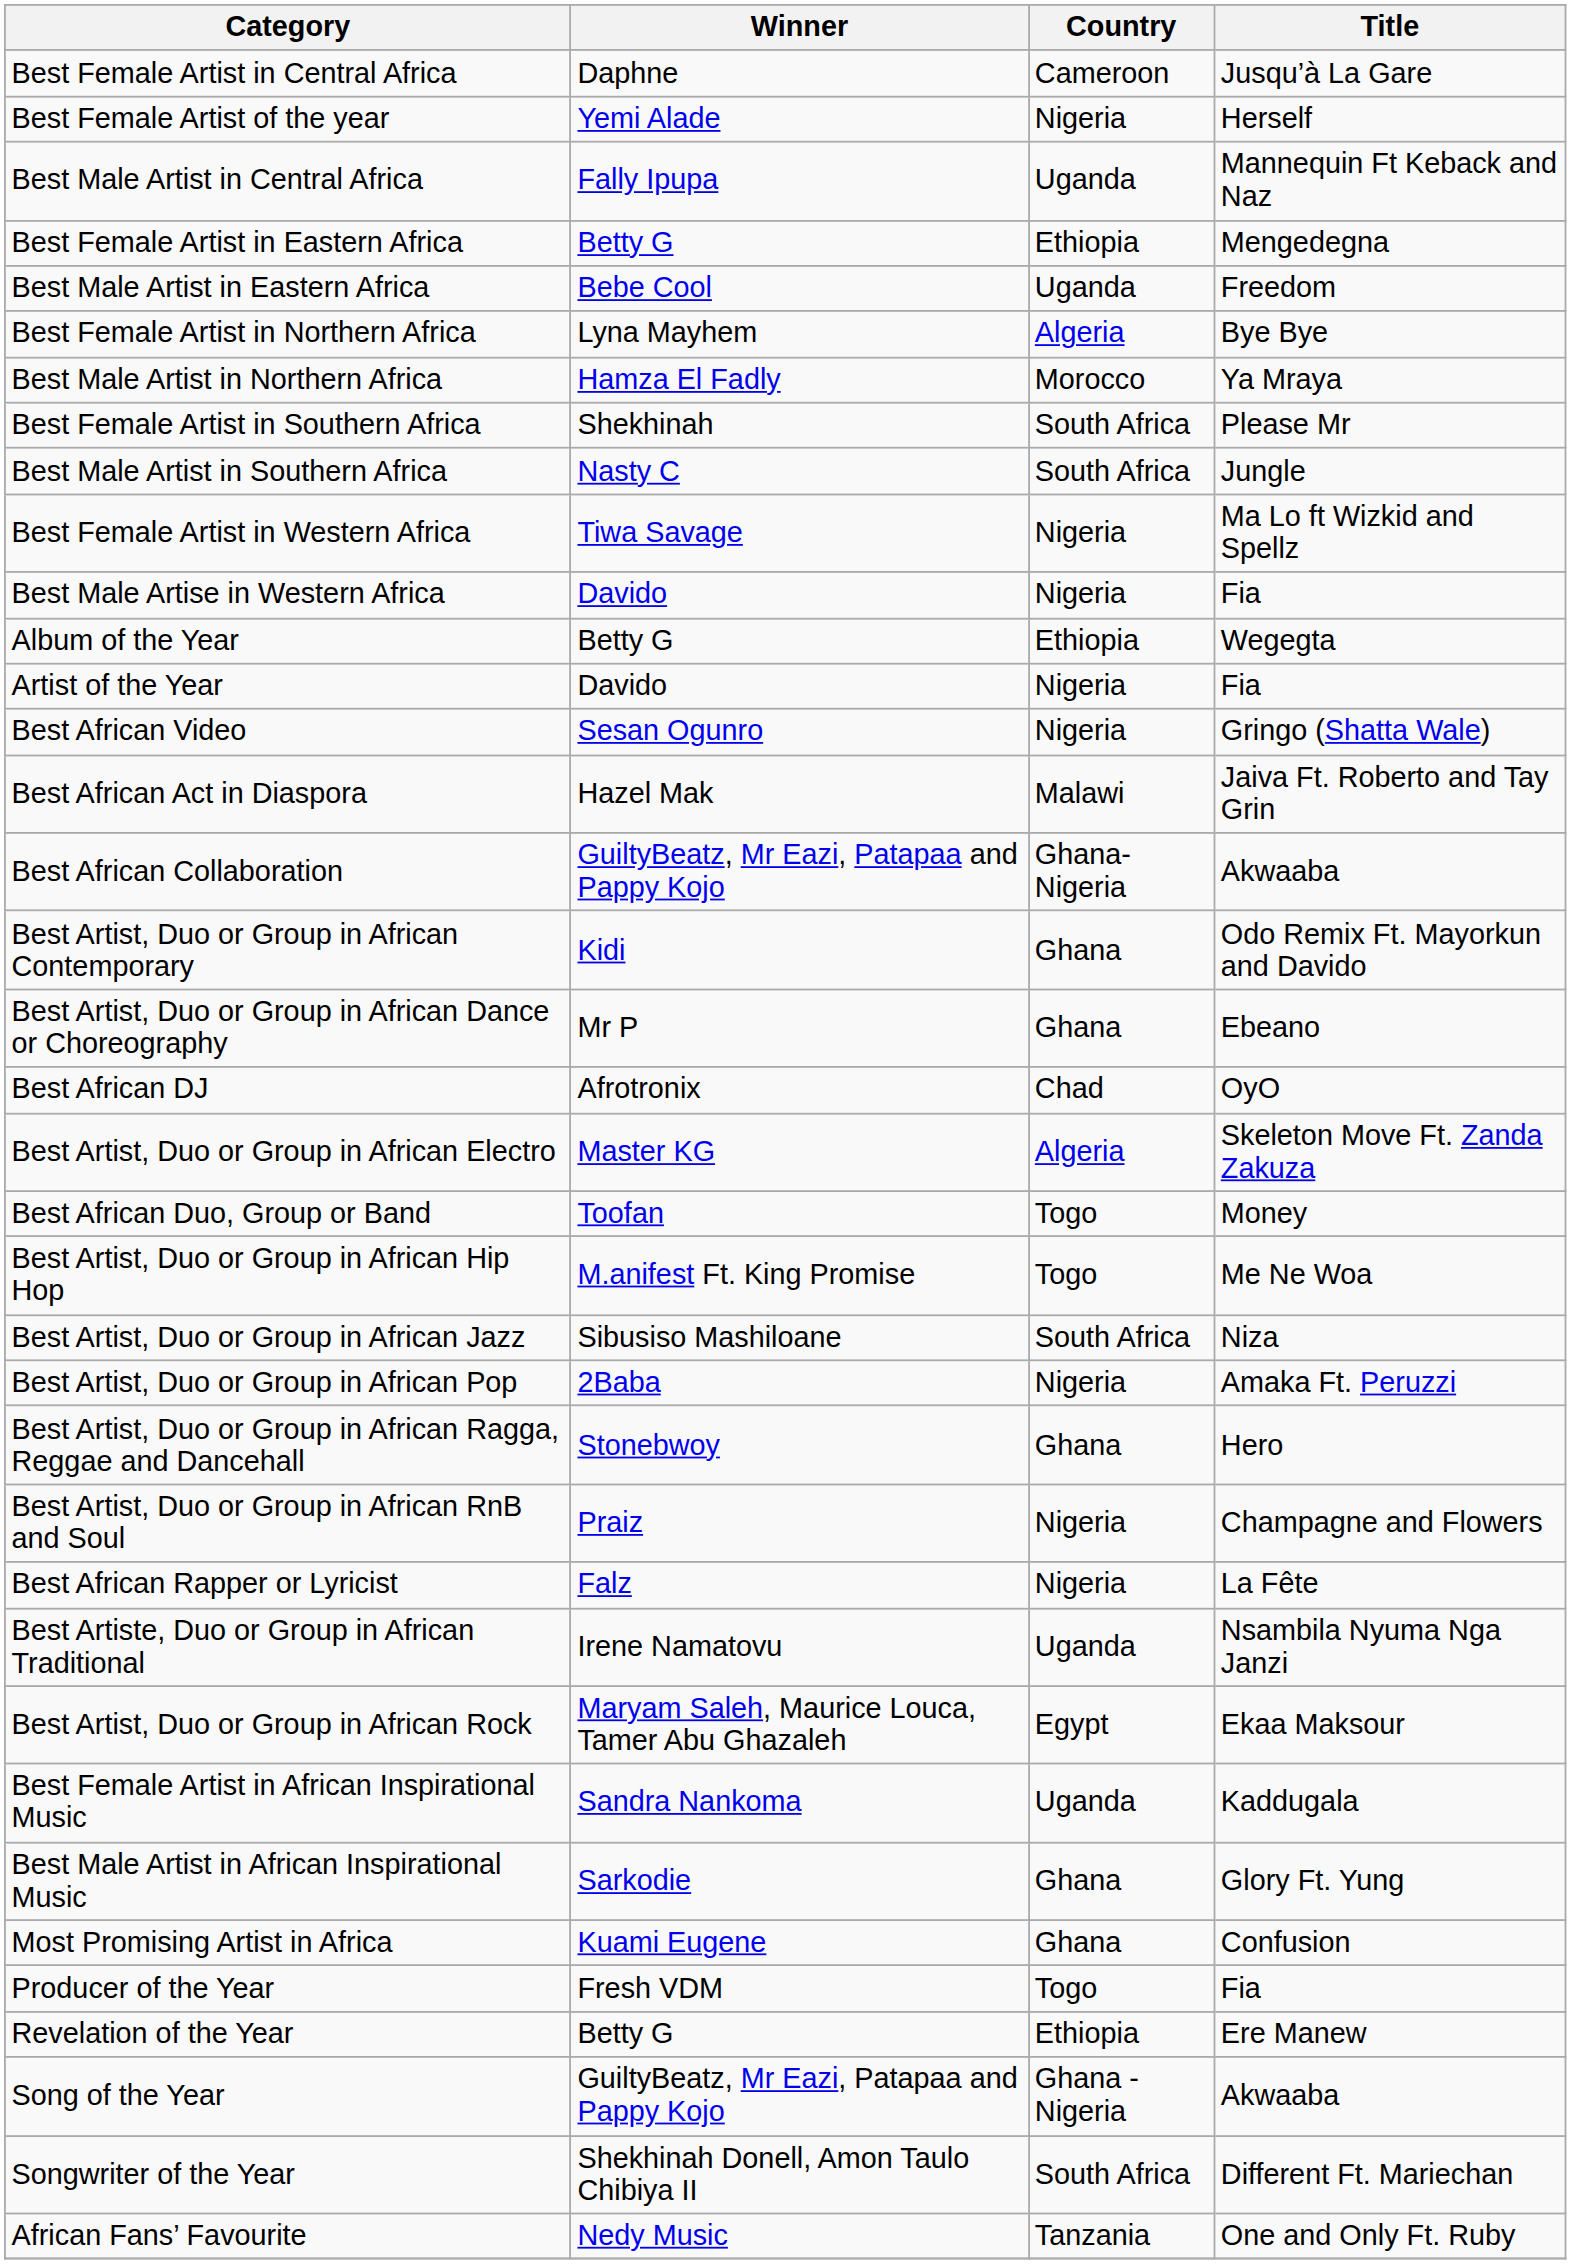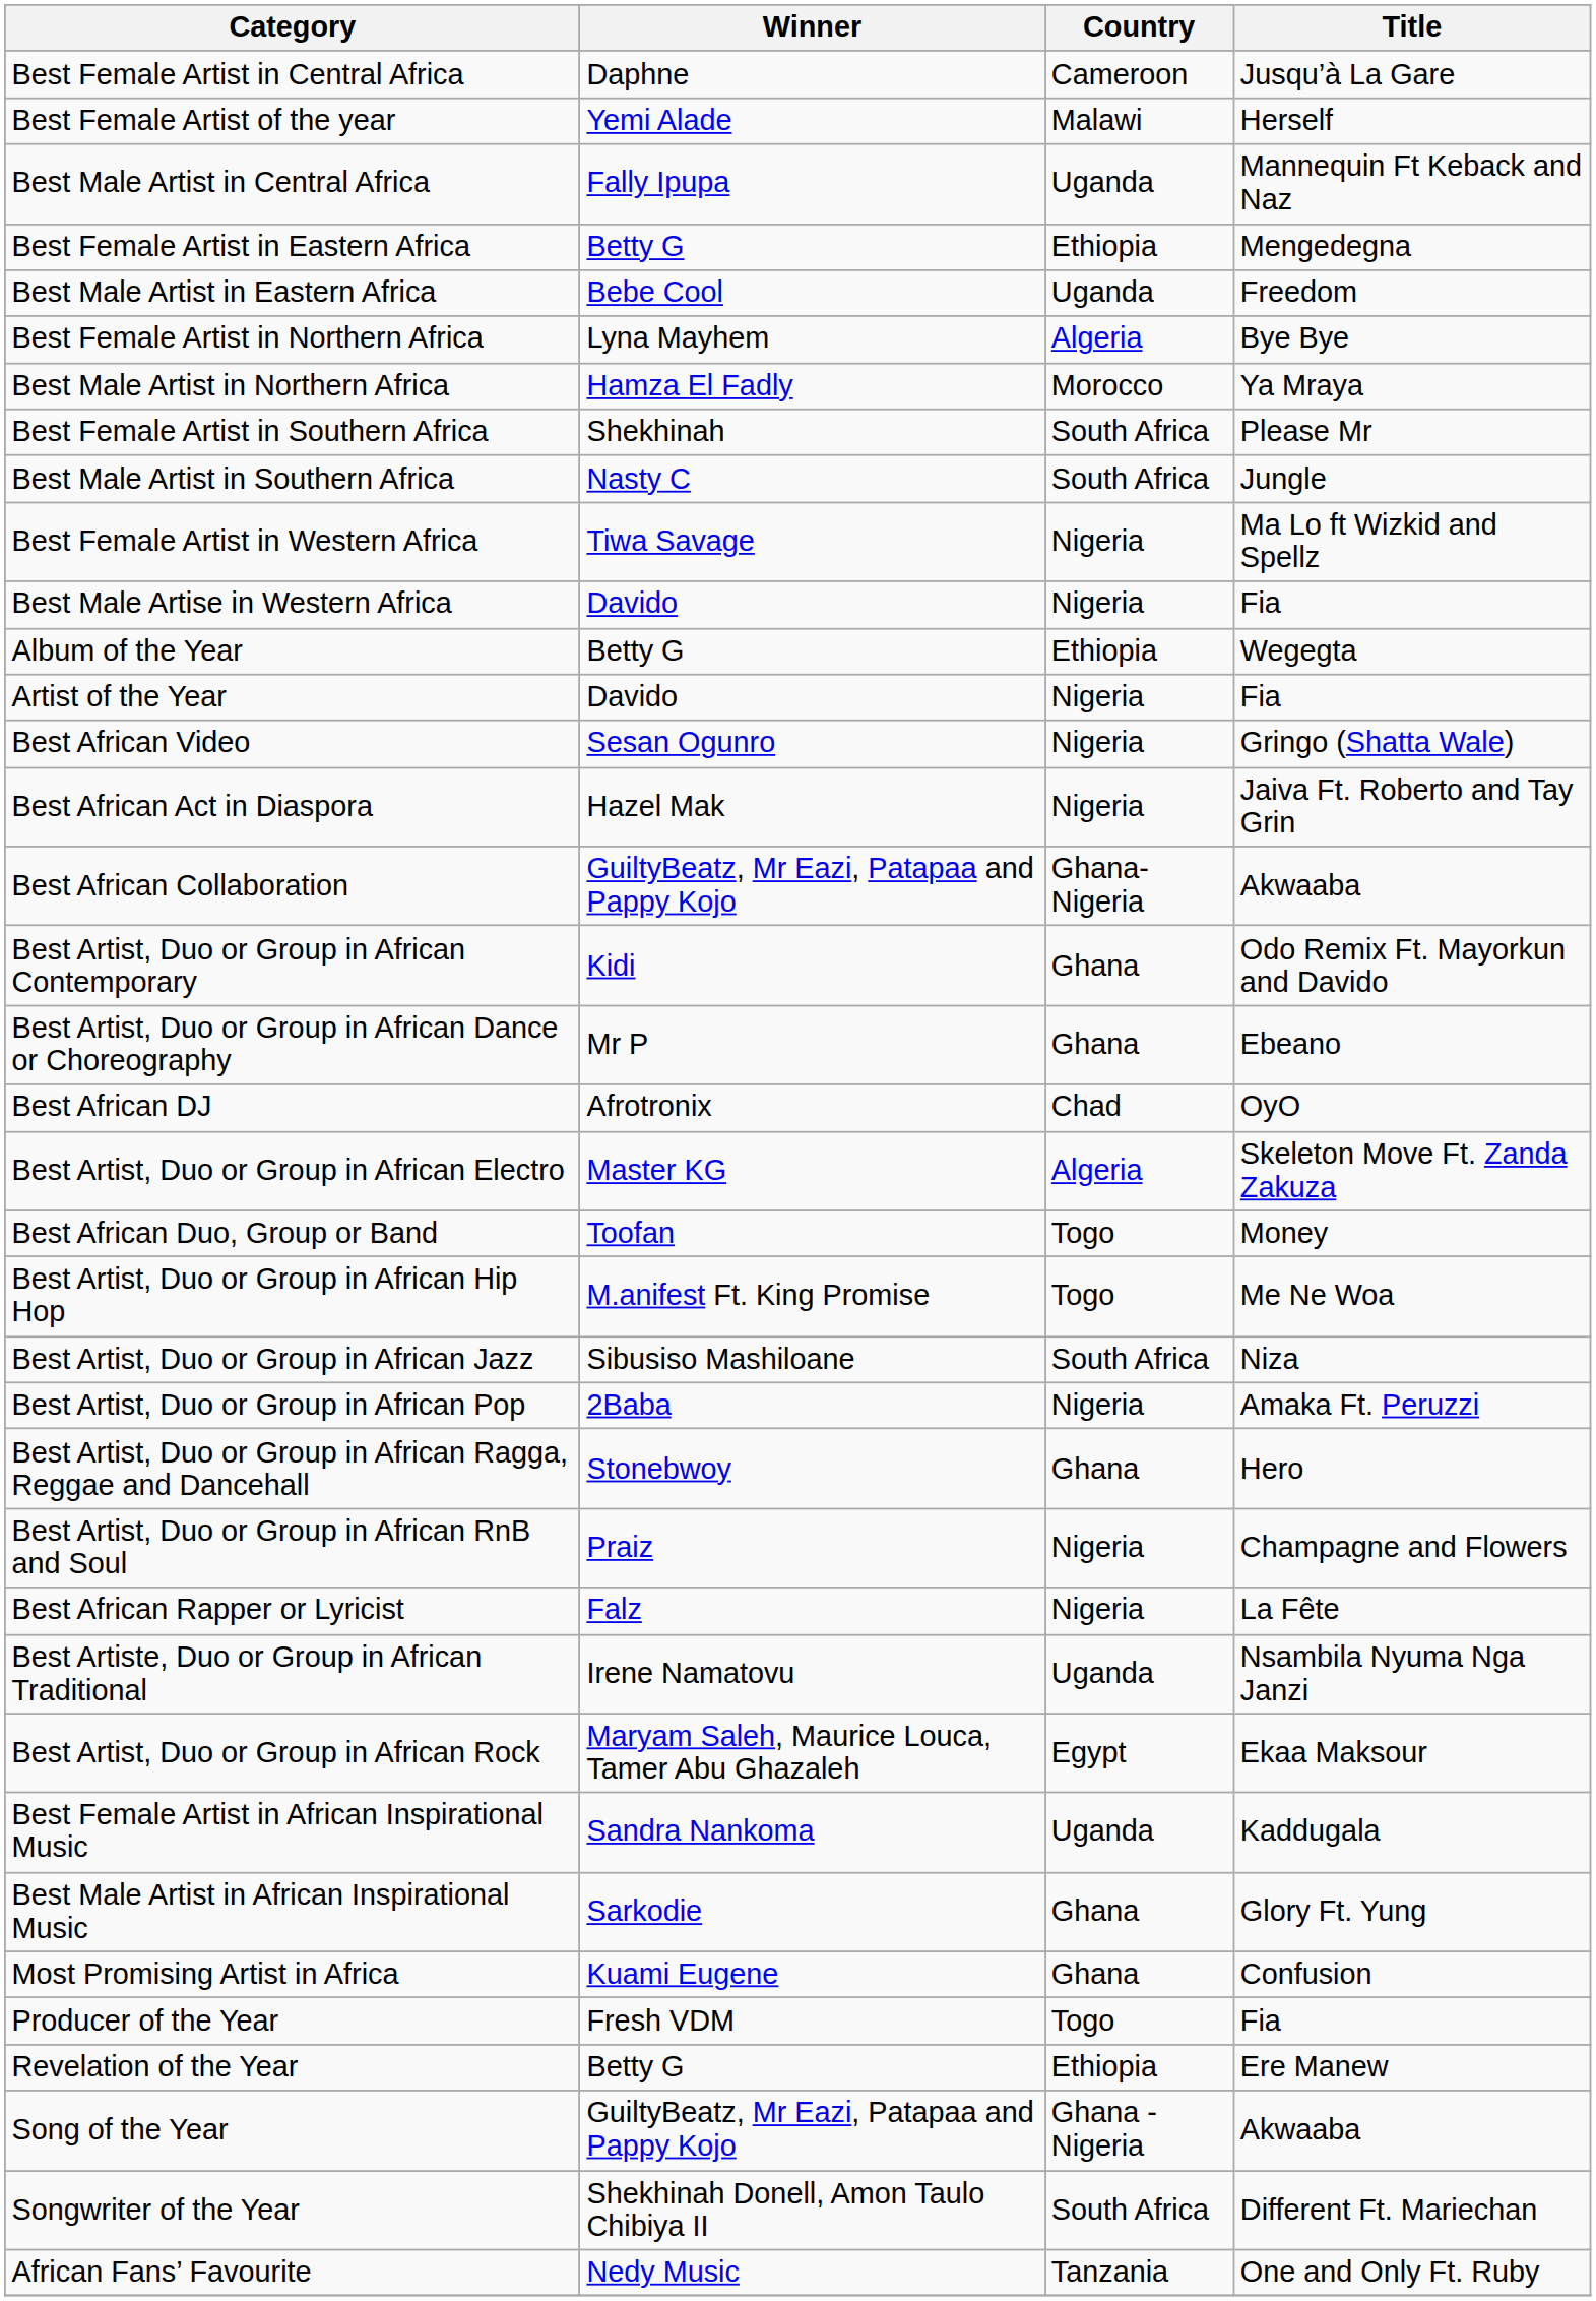Best Female Artist of the year | Country: Nigeria -> Malawi
Best African Act in Diaspora | Country: Malawi -> Nigeria
